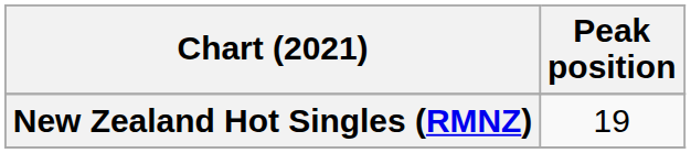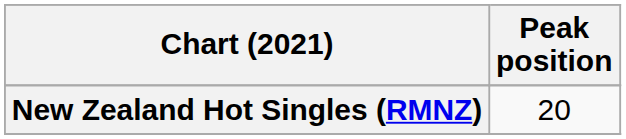New Zealand Hot Singles (RMNZ) | Peak position: 19 -> 20
